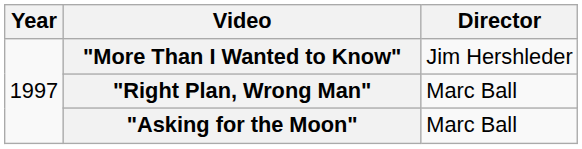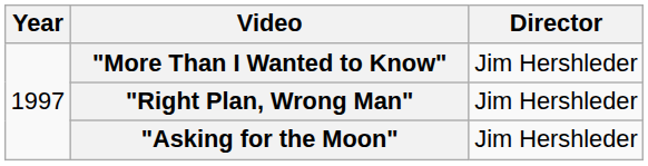"Right Plan, Wrong Man" | Director: Marc Ball -> Jim Hershleder
"Asking for the Moon" | Director: Marc Ball -> Jim Hershleder
